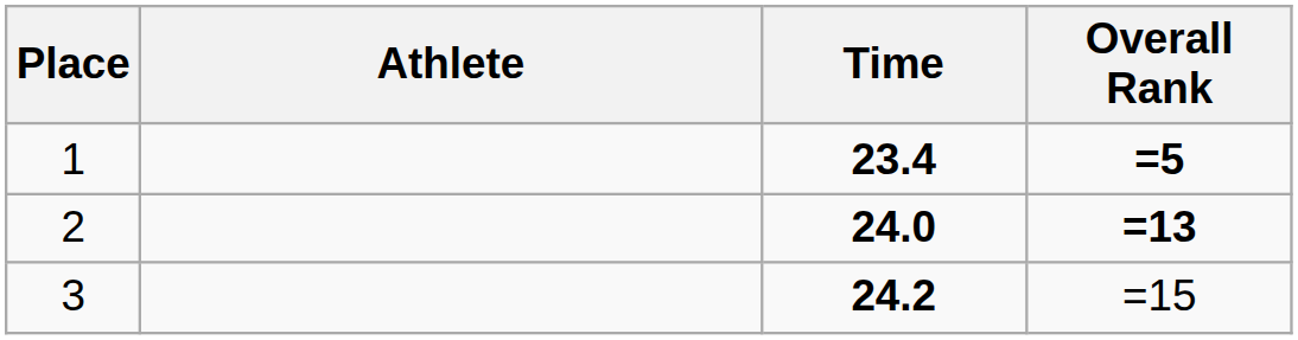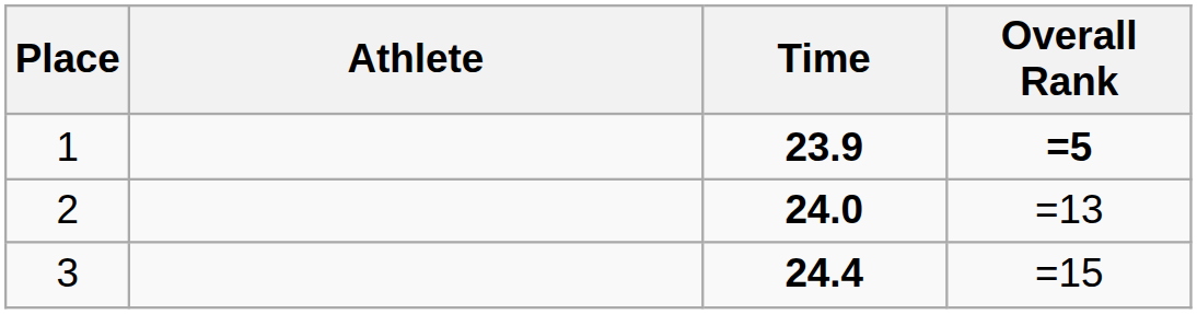1 | Time: 23.4 -> 23.9
2 | Overall Rank: bold -> normal
3 | Time: 24.2 -> 24.4
